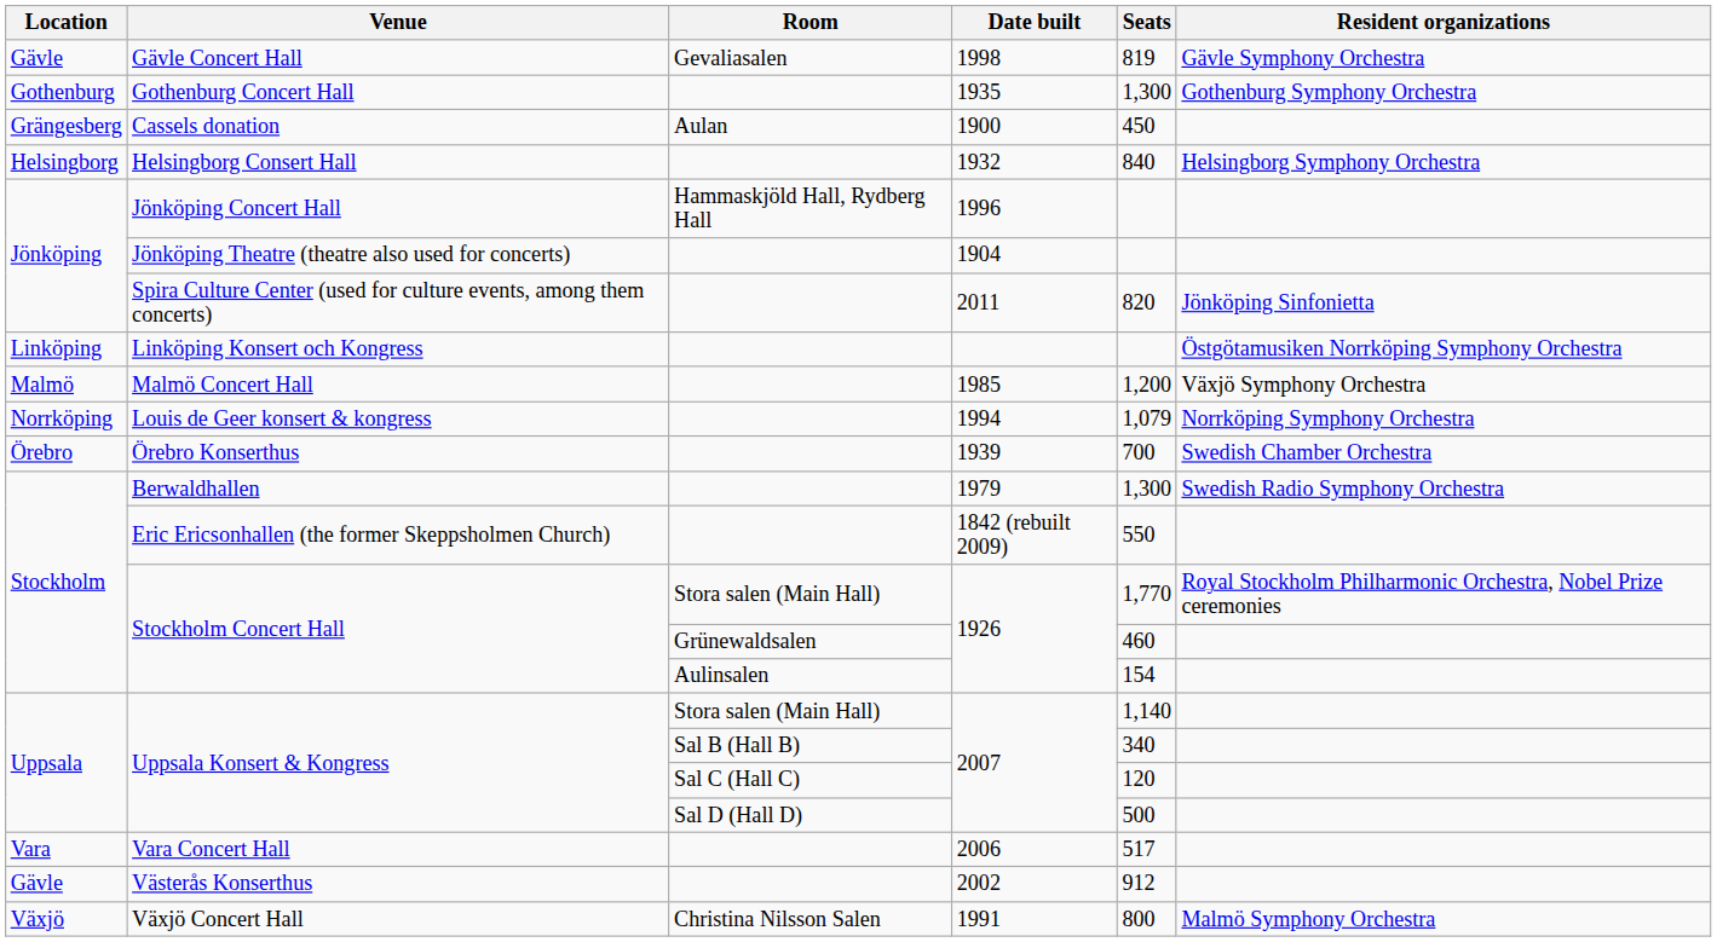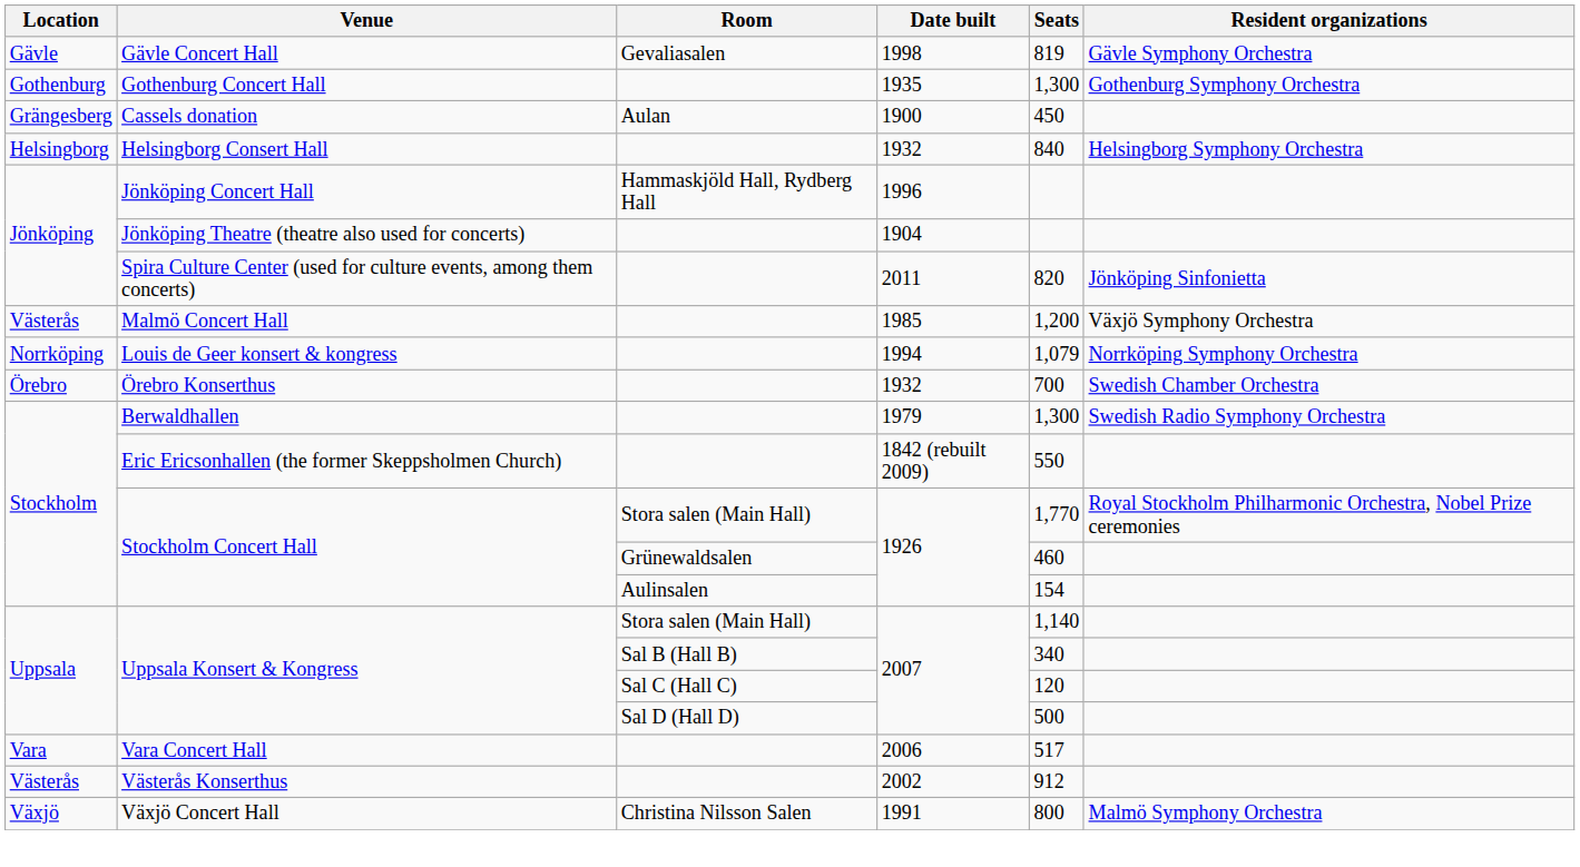- row: Linköping | Linköping Konsert och Kongress | Östgötamusiken Norrköping Symphony Orchestra
Malmö Concert Hall | Location: Malmö -> Västerås
Örebro Konserthus | Date built: 1939 -> 1932
Västerås Konserthus | Location: Gävle -> Västerås
